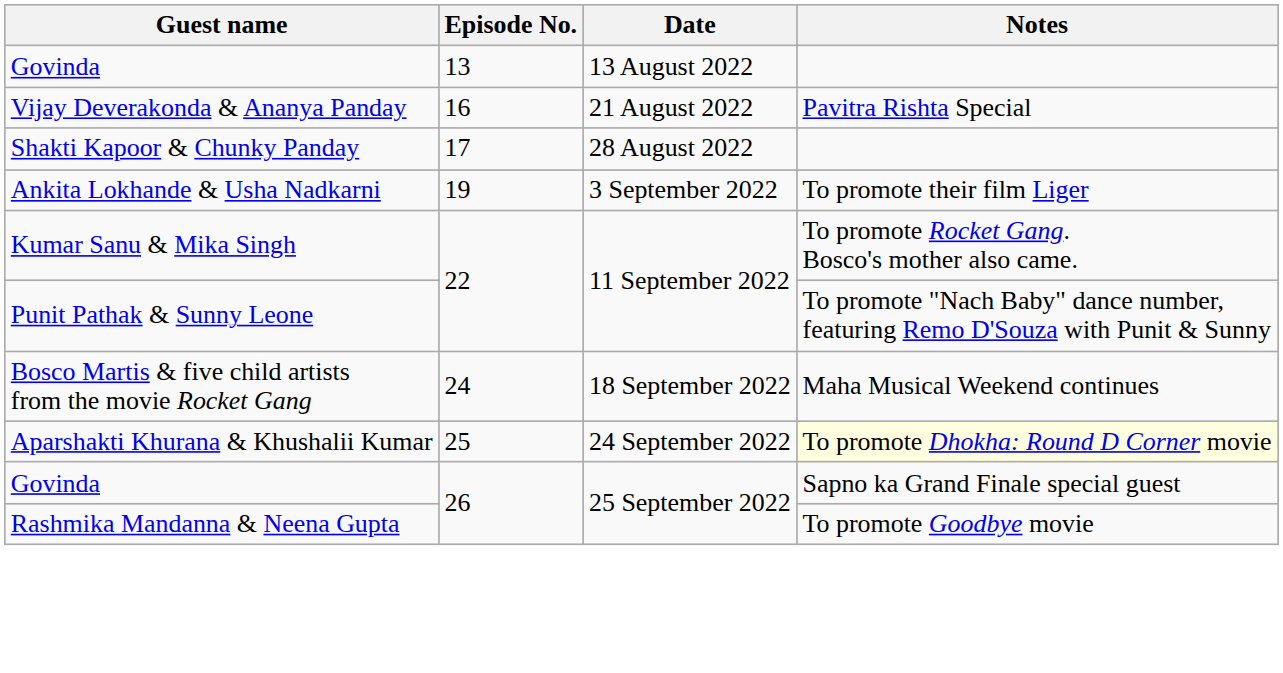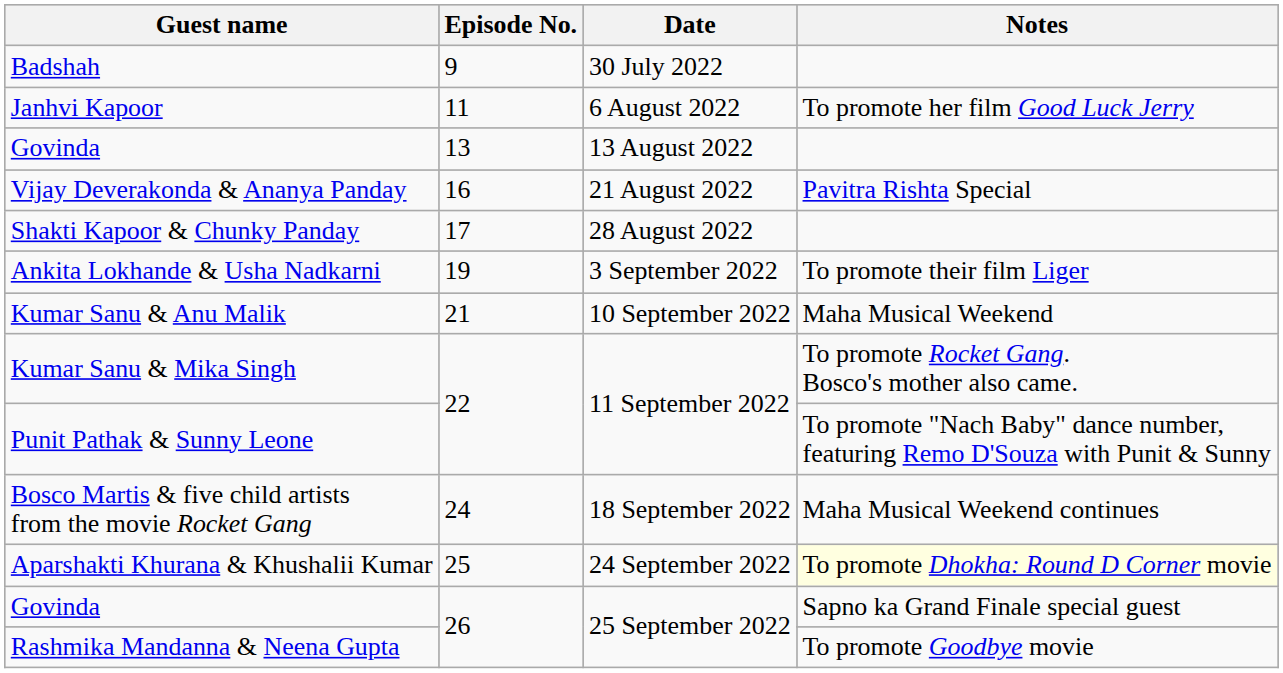+ row: Badshah | 9 | 30 July 2022
+ row: Janhvi Kapoor | 11 | 6 August 2022 | To promote her film Good Luck Jerry
+ row: Kumar Sanu & Anu Malik | 21 | 10 September 2022 | Maha Musical Weekend
